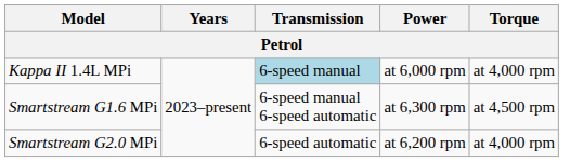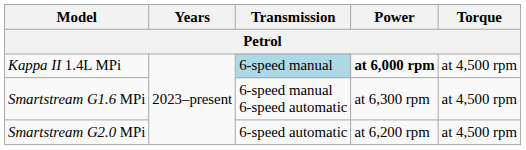Kappa II 1.4L MPi | Power: normal -> bold
Kappa II 1.4L MPi | Torque: at 4,000 rpm -> at 4,500 rpm
Smartstream G2.0 MPi | Torque: at 4,000 rpm -> at 4,500 rpm
